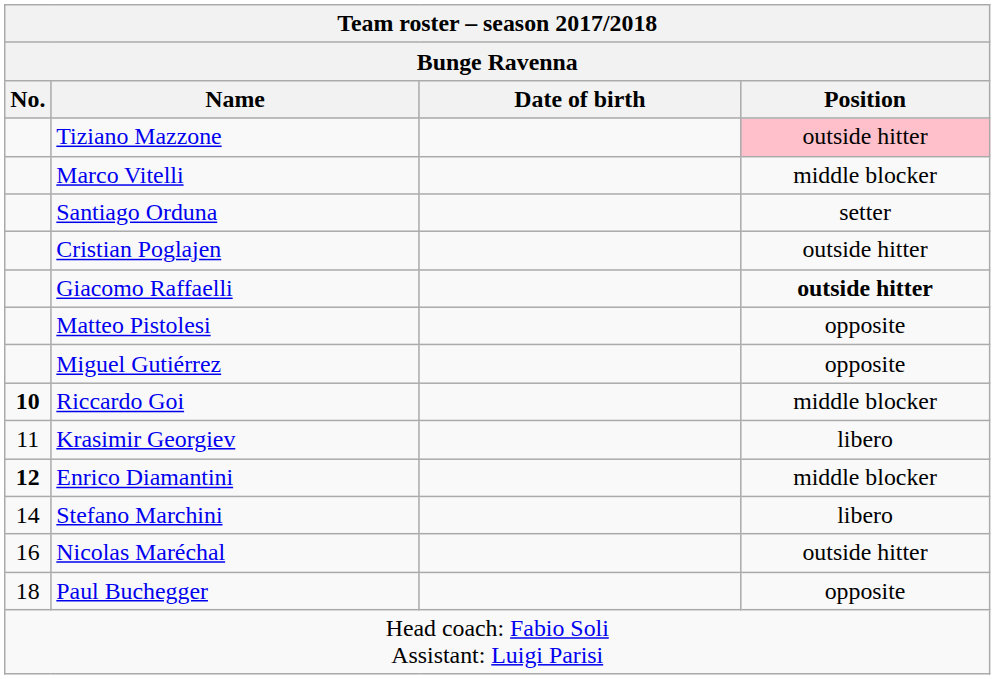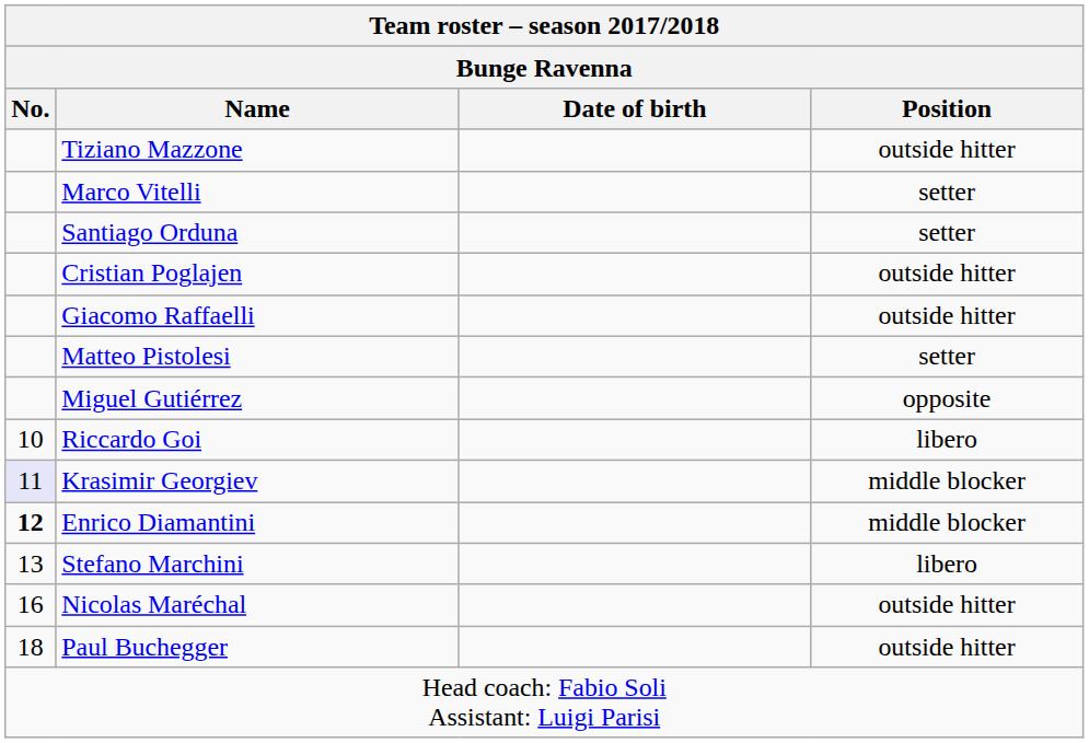Tiziano Mazzone | Position: pink background -> no background
Marco Vitelli | Position: middle blocker -> setter
Giacomo Raffaelli | Position: bold -> normal
Matteo Pistolesi | Position: opposite -> setter
Riccardo Goi | No.: bold -> normal
Riccardo Goi | Position: middle blocker -> libero
Krasimir Georgiev | No.: no background -> lavender background
Krasimir Georgiev | Position: libero -> middle blocker
Stefano Marchini | No.: 14 -> 13
Paul Buchegger | Position: opposite -> outside hitter
